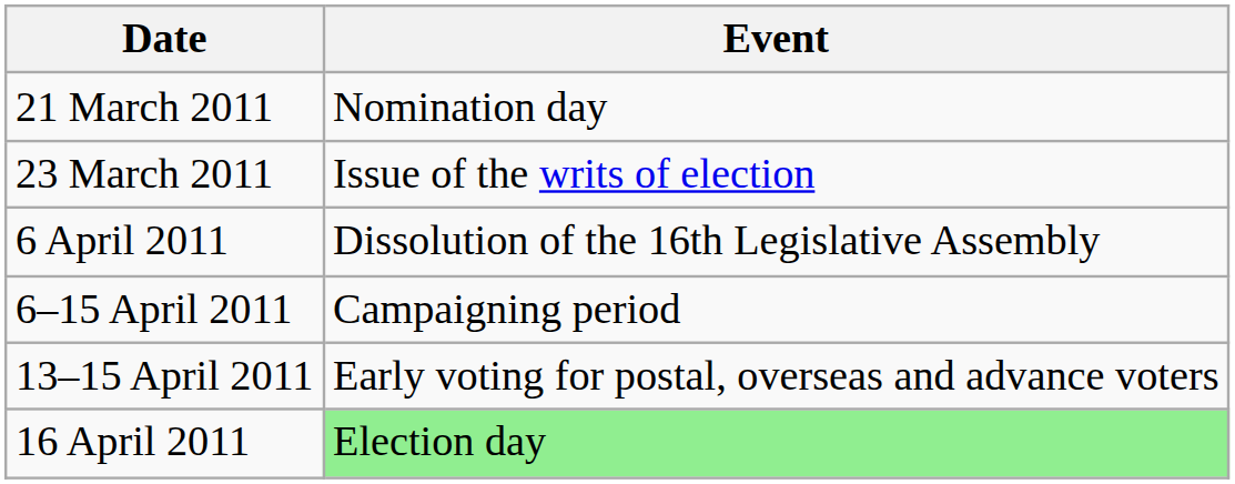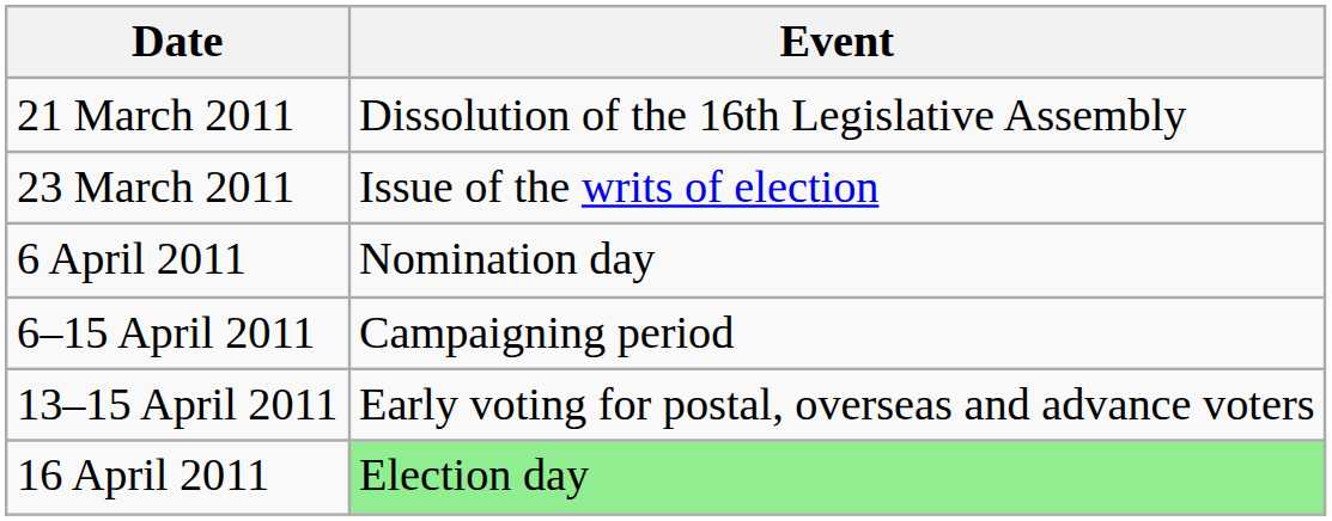21 March 2011 | Event: Nomination day -> Dissolution of the 16th Legislative Assembly
6 April 2011 | Event: Dissolution of the 16th Legislative Assembly -> Nomination day
